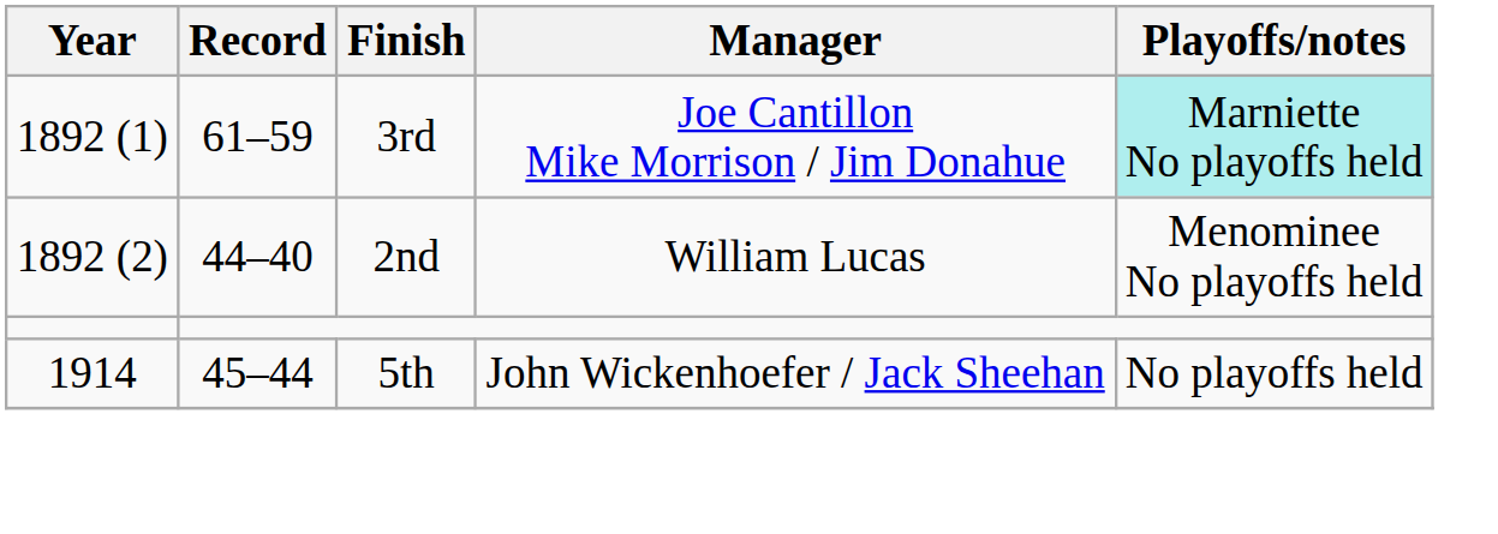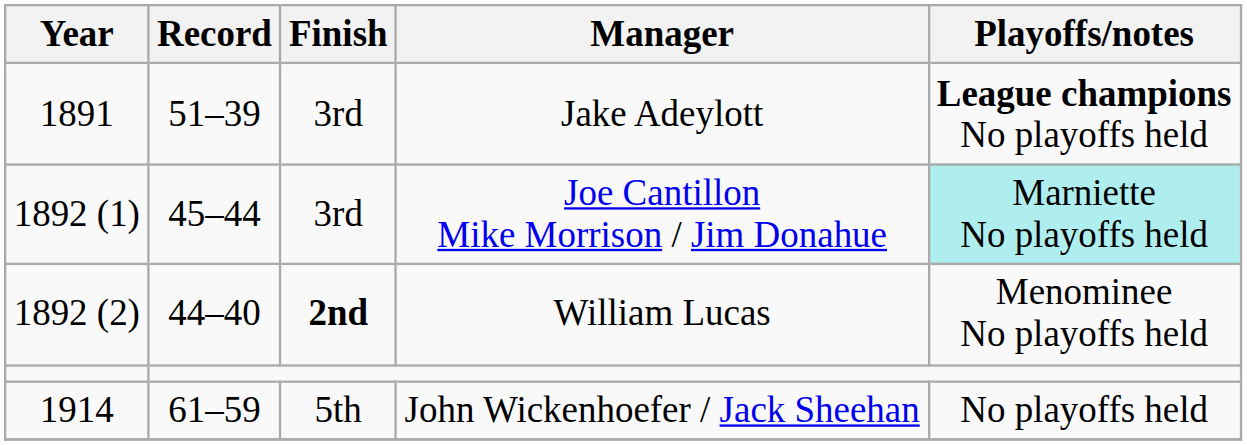+ row: 1891 | 51–39 | 3rd | Jake Adeylott | League champions No playoffs held
Joe Cantillon Mike Morrison / Jim Donahue | Record: 61–59 -> 45–44
William Lucas | Finish: normal -> bold
John Wickenhoefer / Jack Sheehan | Record: 45–44 -> 61–59
